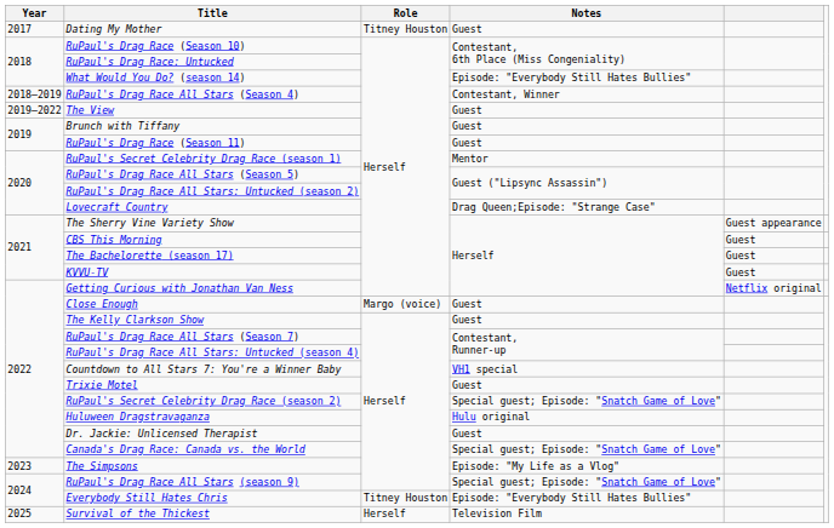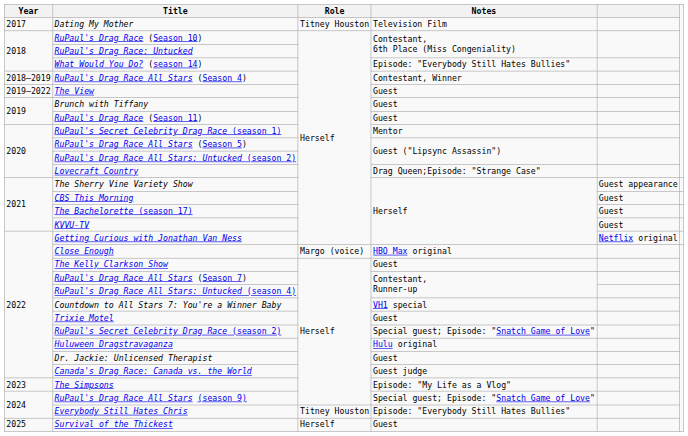Dating My Mother | Notes: Guest -> Television Film
Close Enough | Notes: Guest -> HBO Max original
Canada's Drag Race: Canada vs. the World | Notes: Special guest; Episode: "Snatch Game of Love" -> Guest judge
Survival of the Thickest | Notes: Television Film -> Guest
